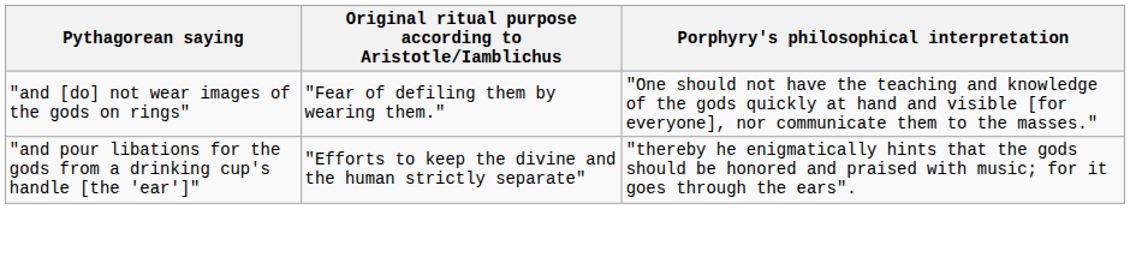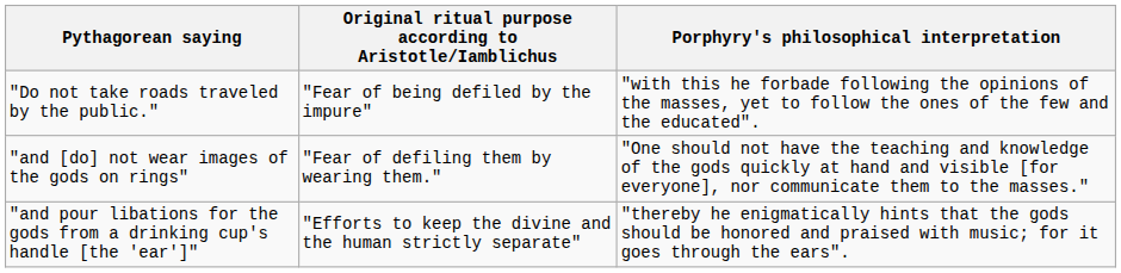+ row: "Do not take roads traveled by the public." | "Fear of being defiled by the impure" | "with this he forbade following the opinions of the masses, yet to follow the ones of the few and the educated".
